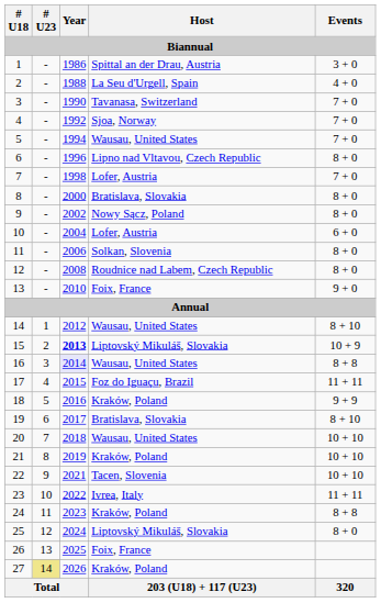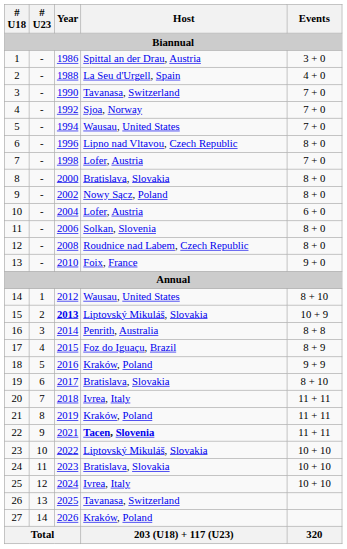16 | Year: lavender background -> no background
16 | Host: Wausau, United States -> Penrith, Australia
17 | Events: 11 + 11 -> 8 + 9
20 | Host: Wausau, United States -> Ivrea, Italy
20 | Events: 10 + 10 -> 11 + 11
21 | Events: 10 + 10 -> 11 + 11
22 | Host: normal -> bold
22 | Events: 10 + 10 -> 11 + 11
23 | Host: Ivrea, Italy -> Liptovský Mikuláš, Slovakia
23 | Events: 11 + 11 -> 10 + 10
24 | Host: Kraków, Poland -> Bratislava, Slovakia
24 | Events: 8 + 8 -> 10 + 10
25 | Host: Liptovský Mikuláš, Slovakia -> Ivrea, Italy
25 | Events: 8 + 0 -> 10 + 10
26 | Host: Foix, France -> Tavanasa, Switzerland
27 | # U23: khaki background -> no background
